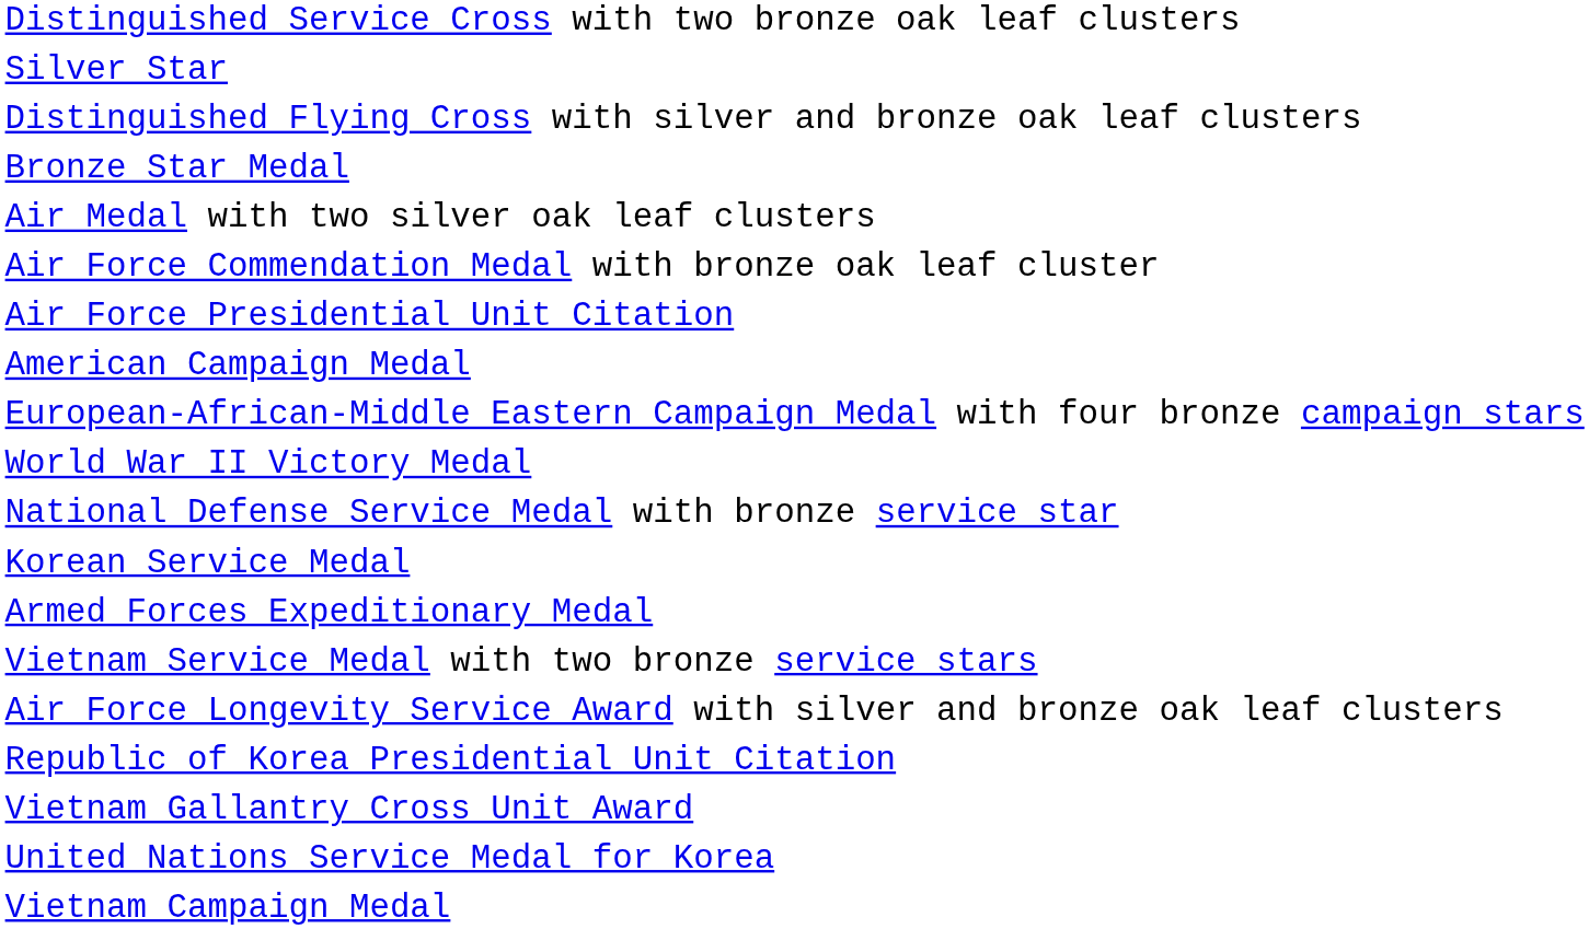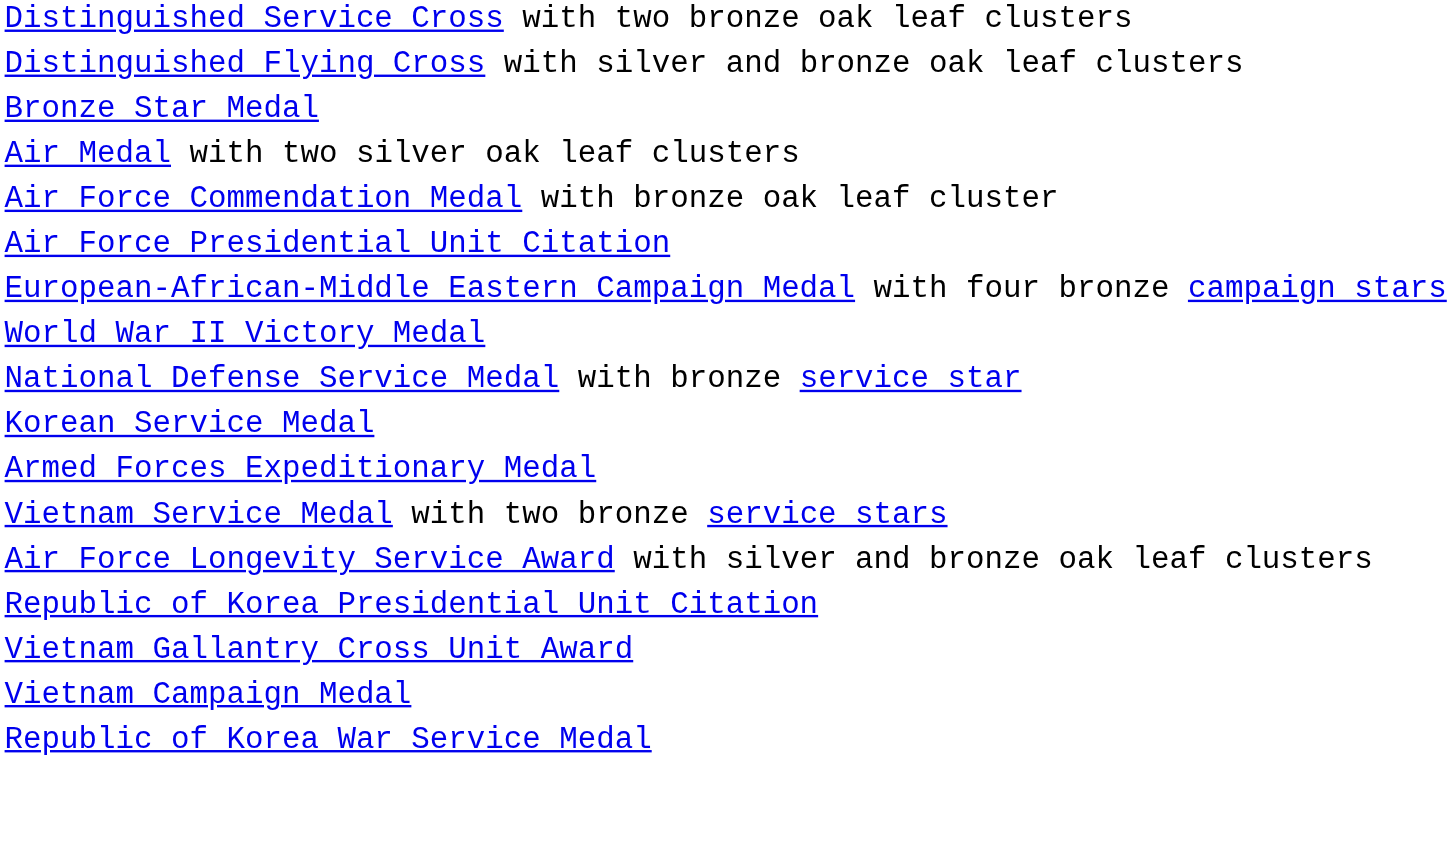- row: Silver Star
- row: American Campaign Medal
- row: United Nations Service Medal for Korea
+ row: Republic of Korea War Service Medal
